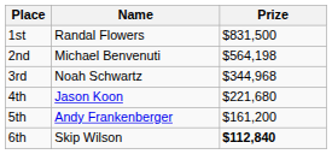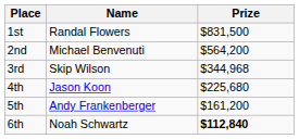2nd | Prize: $564,198 -> $564,200
3rd | Name: Noah Schwartz -> Skip Wilson
4th | Prize: $221,680 -> $225,680
6th | Name: Skip Wilson -> Noah Schwartz
